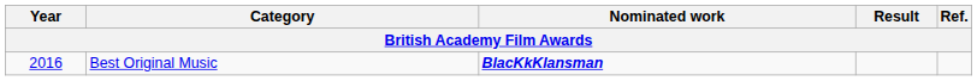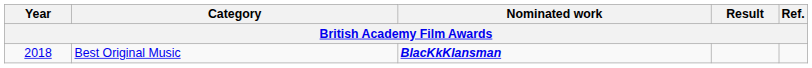Best Original Music | Year: 2016 -> 2018
